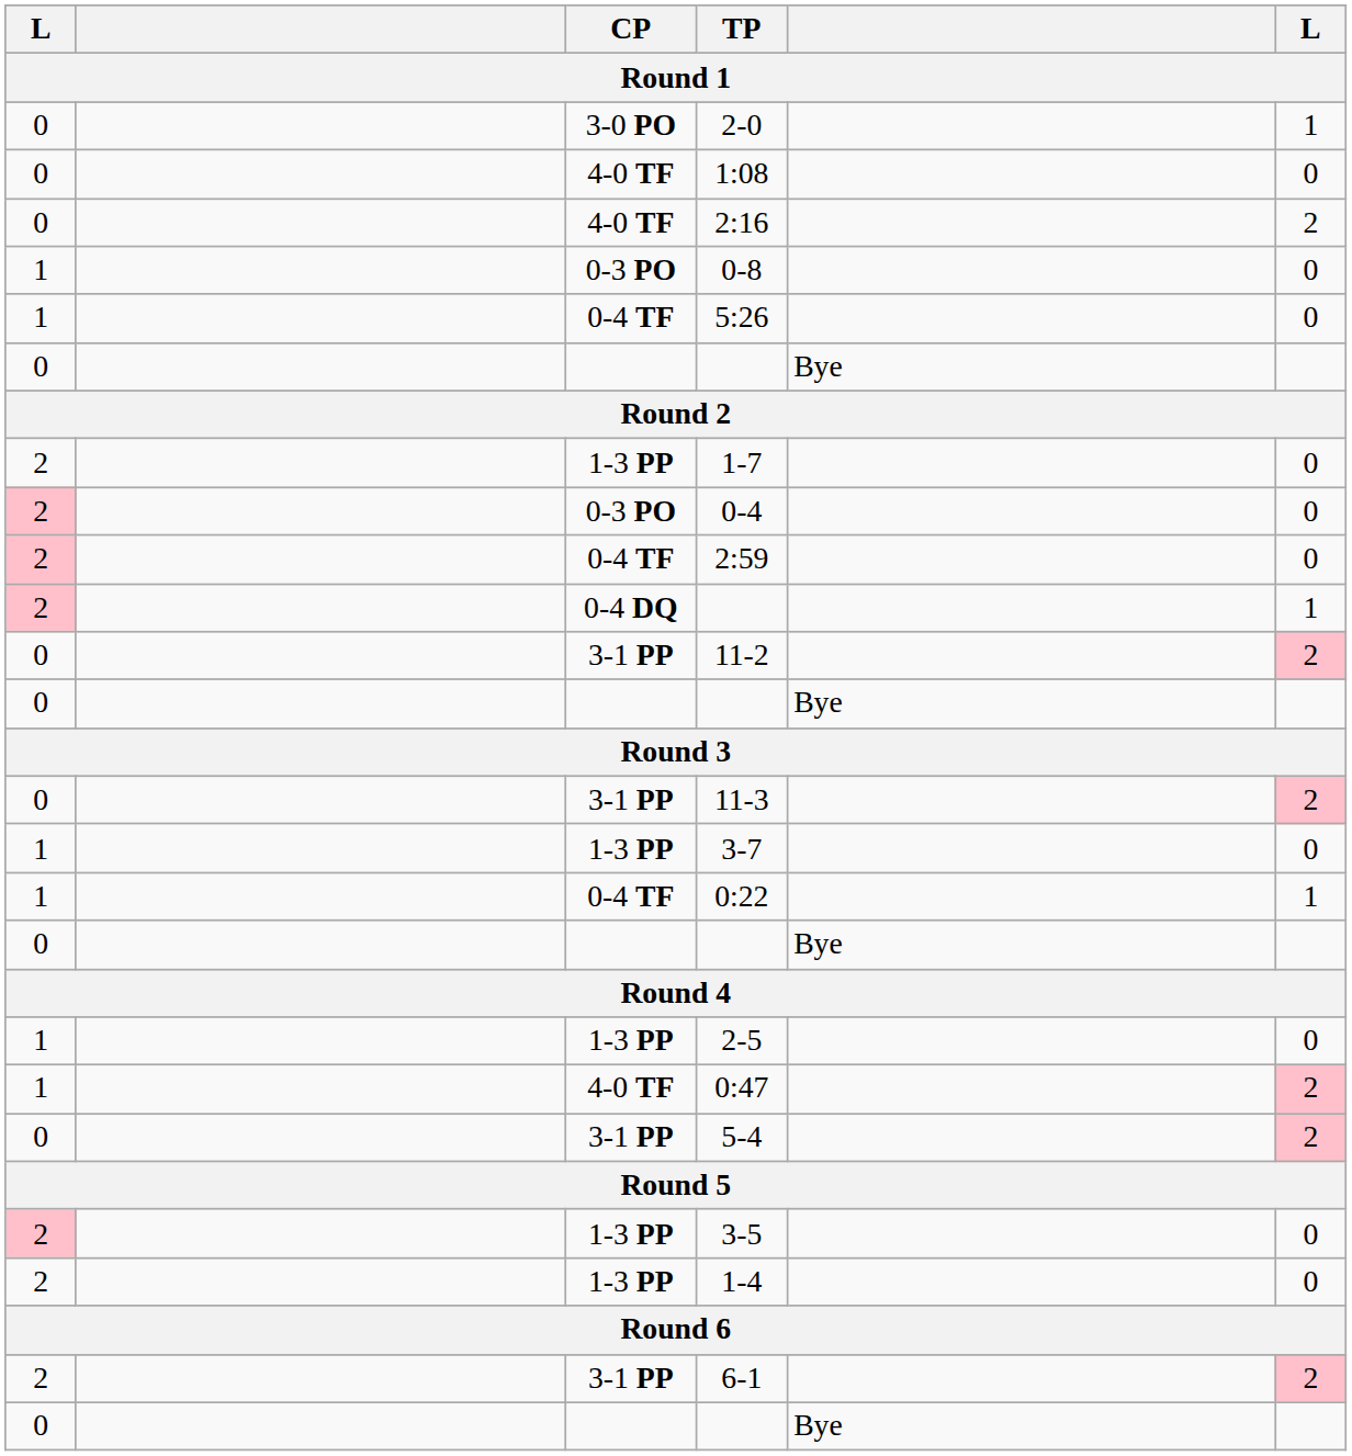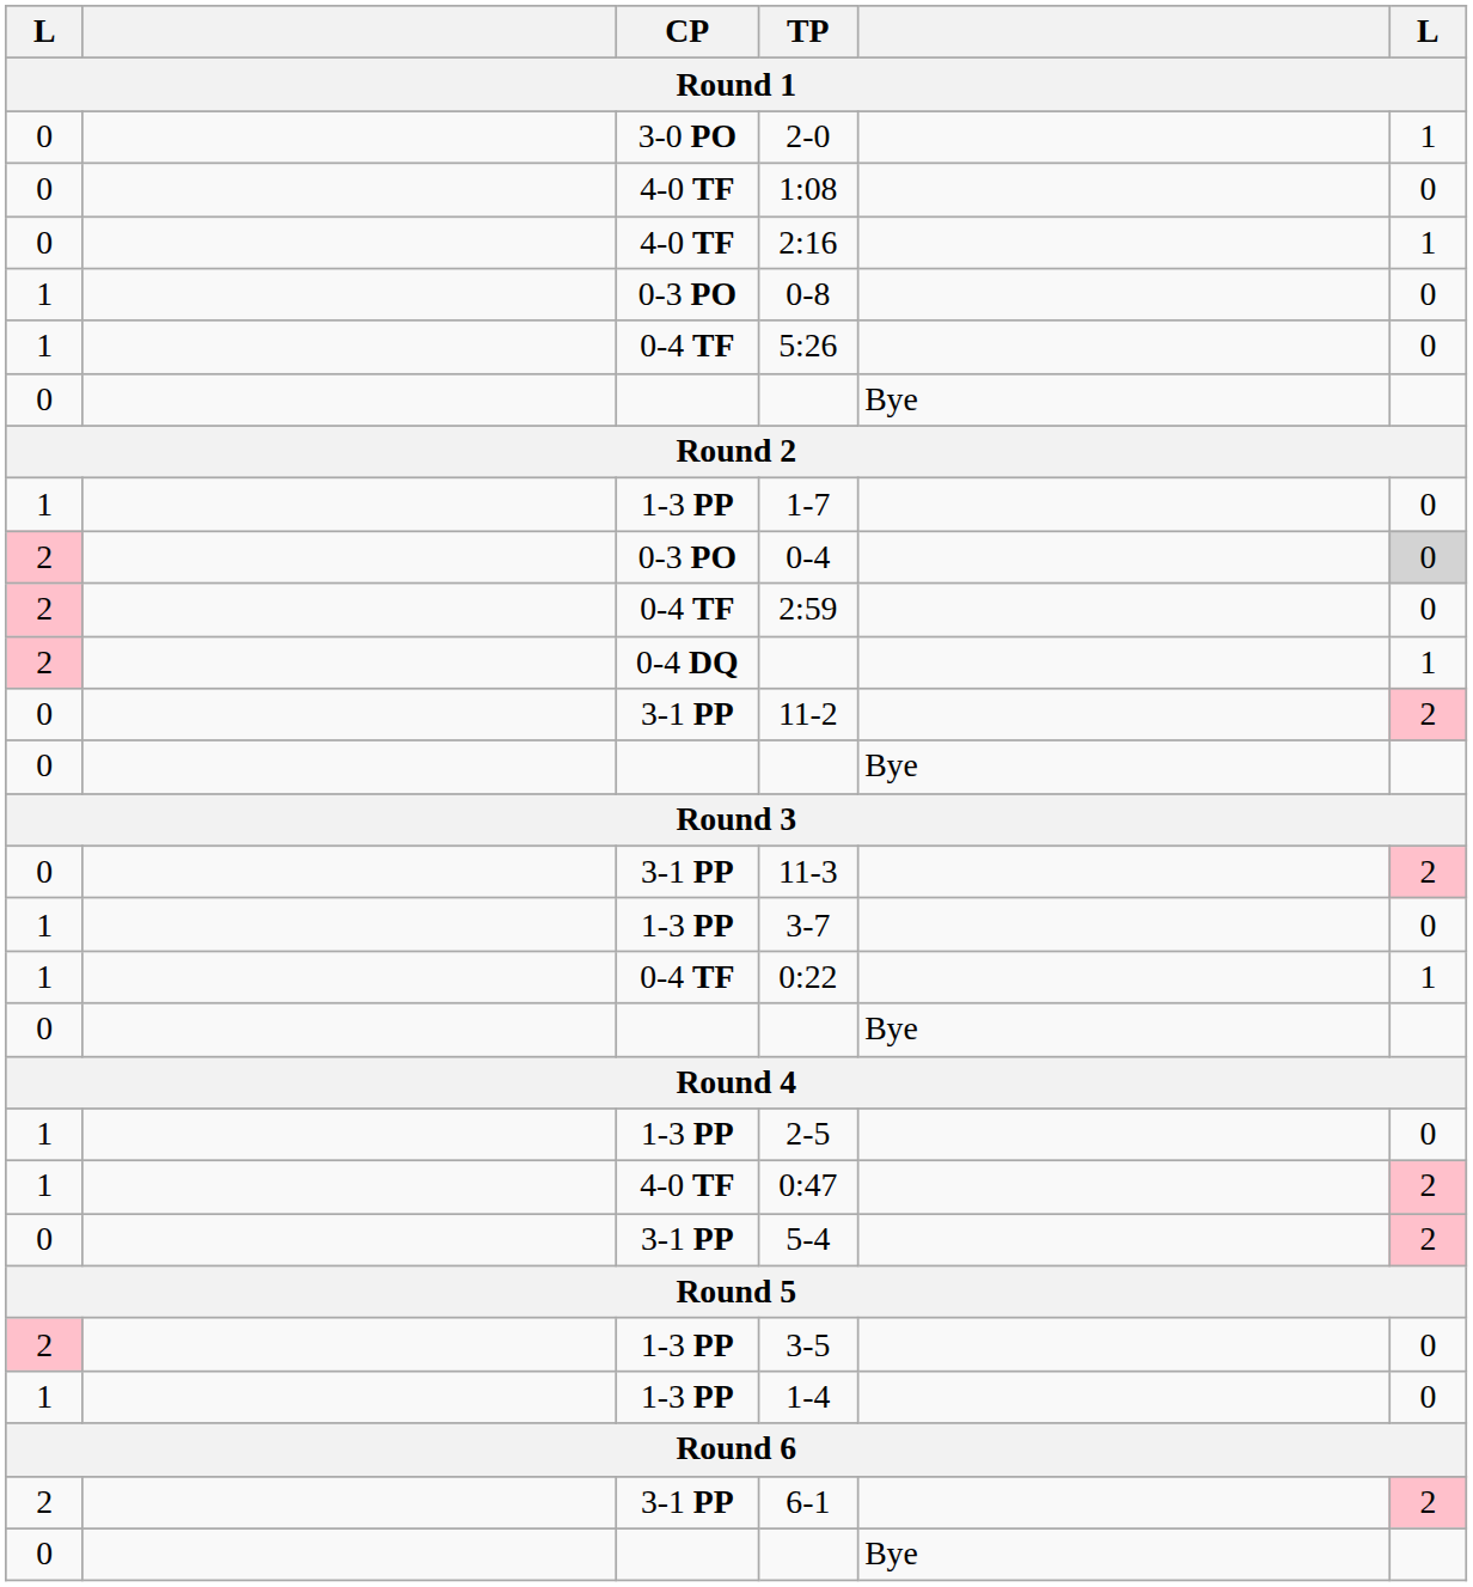2:16 | column 6: 2 -> 1
1-7 | column 1: 2 -> 1
0-4 | column 6: no background -> lightgrey background
1-4 | column 1: 2 -> 1
